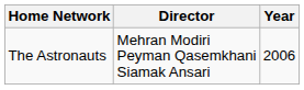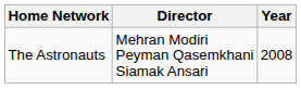The Astronauts | Year: 2006 -> 2008
